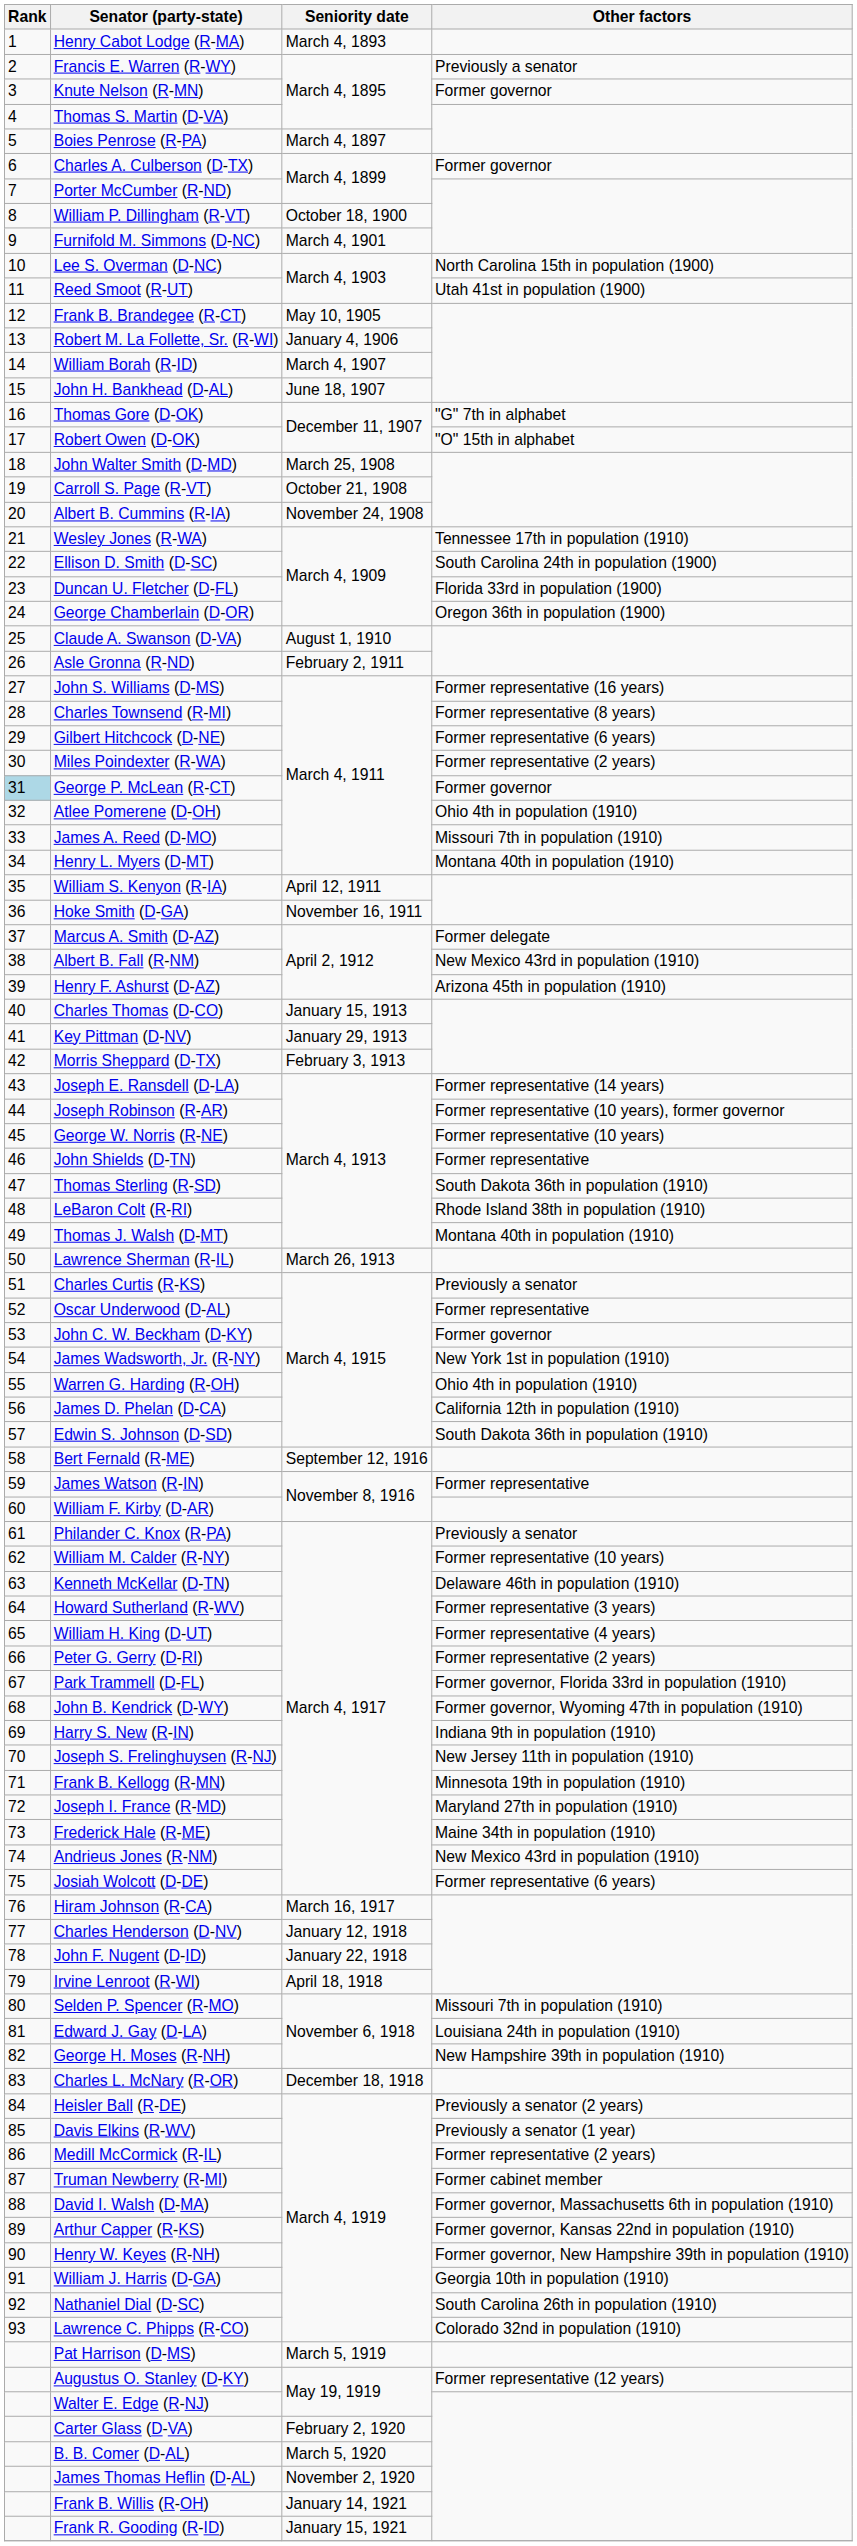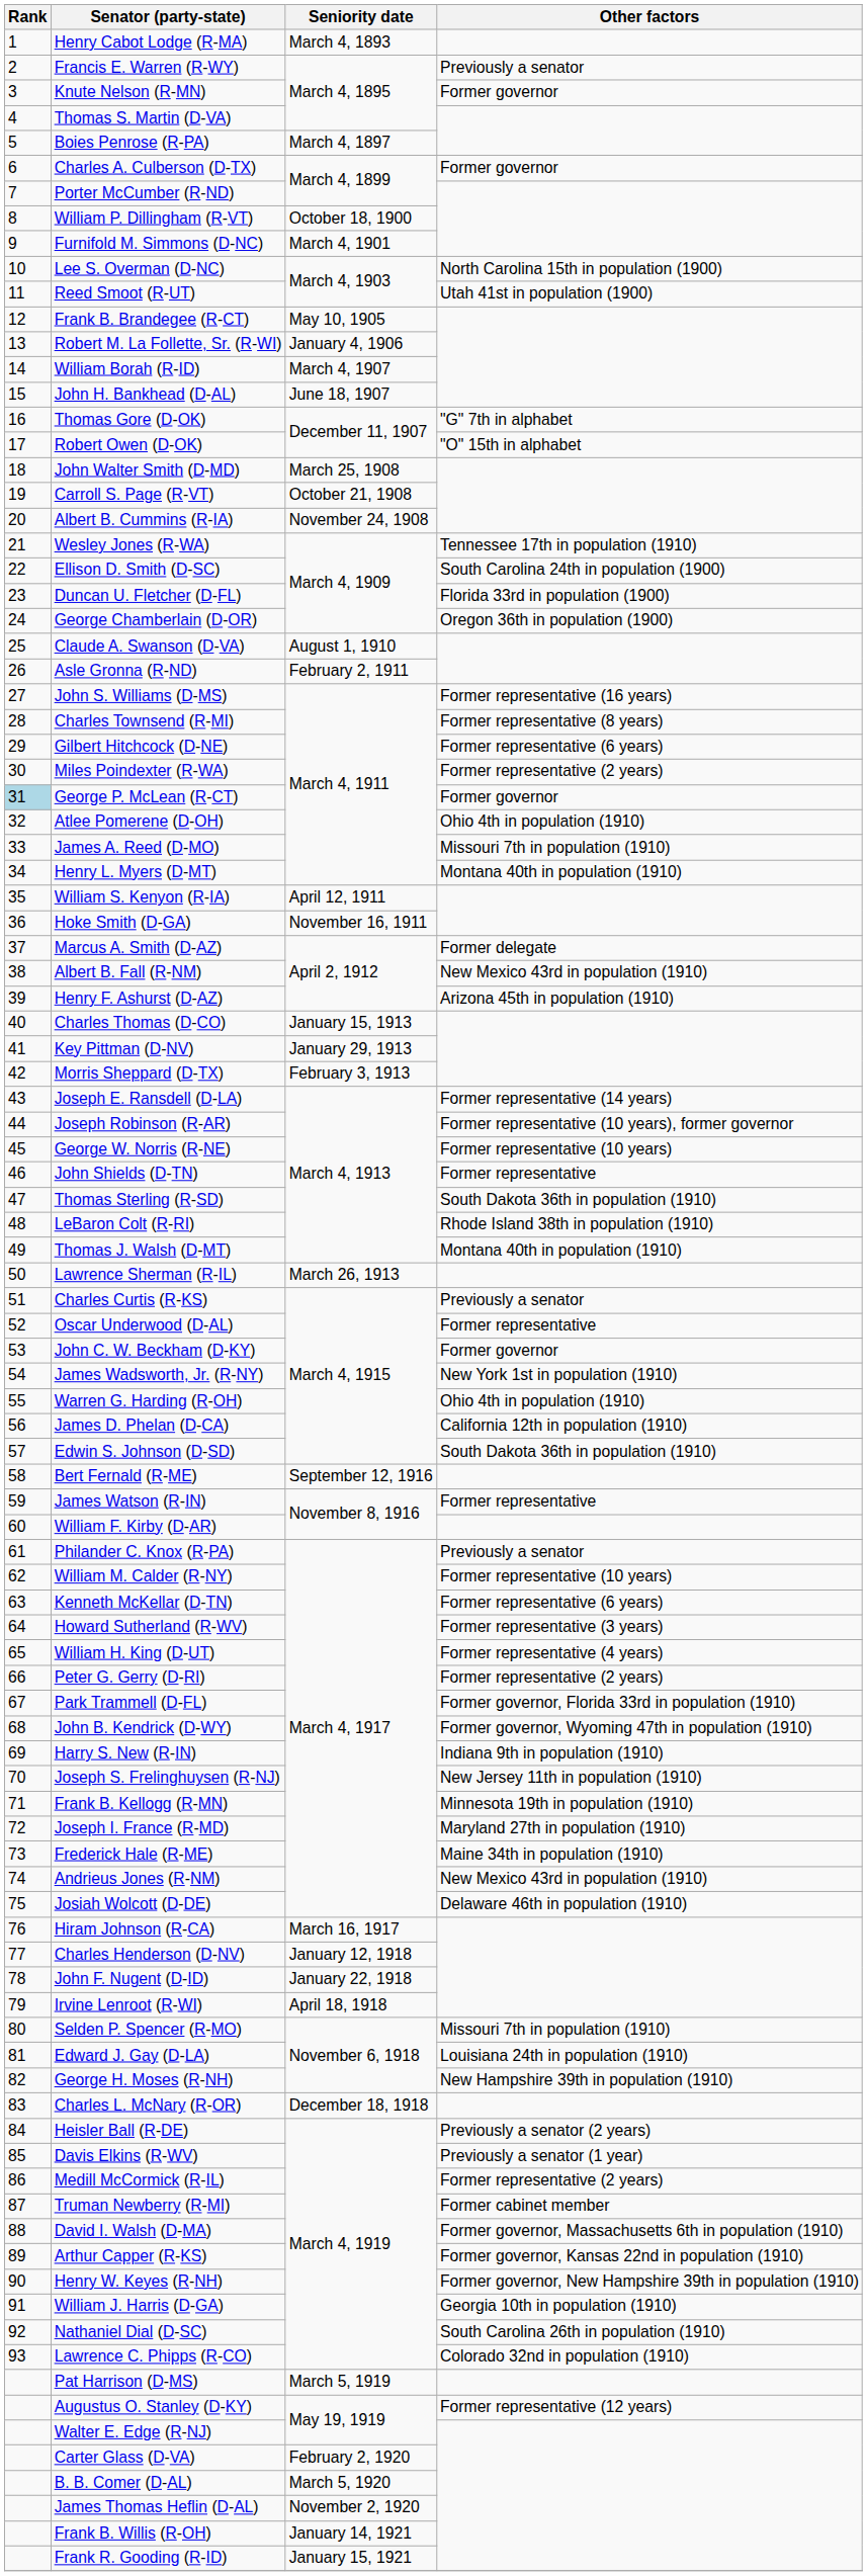Kenneth McKellar (D-TN) | Other factors: Delaware 46th in population (1910) -> Former representative (6 years)
Josiah Wolcott (D-DE) | Other factors: Former representative (6 years) -> Delaware 46th in population (1910)
